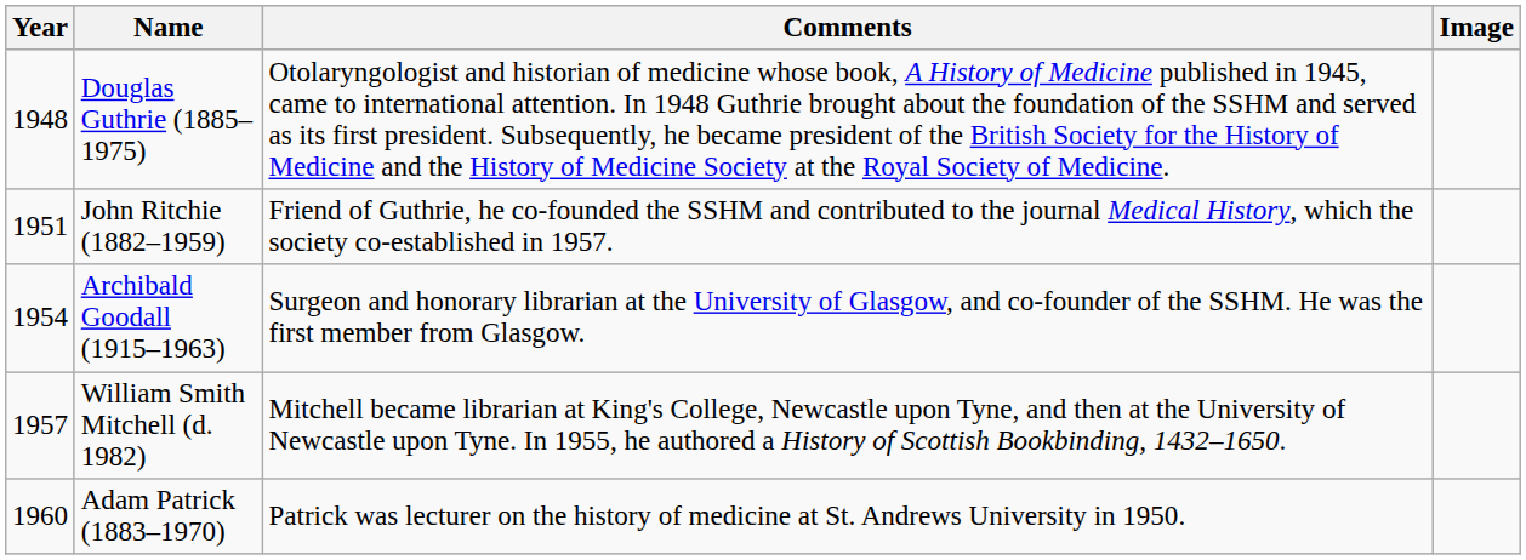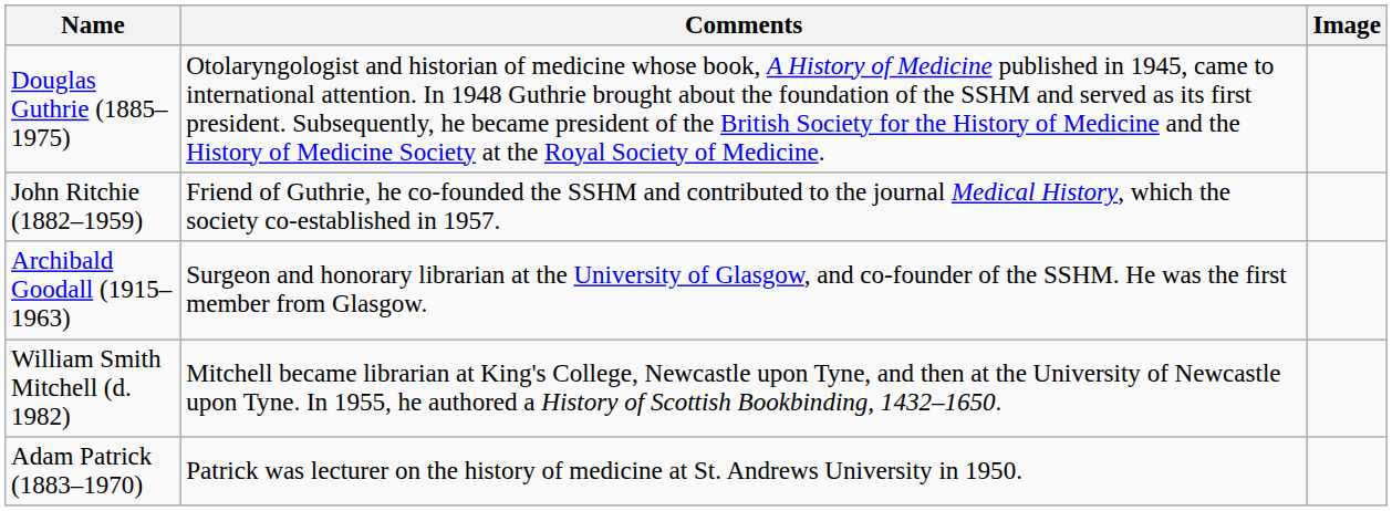- column: Year | 1948 | 1951 | 1954 | 1957 | 1960
